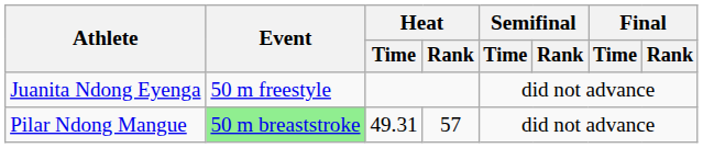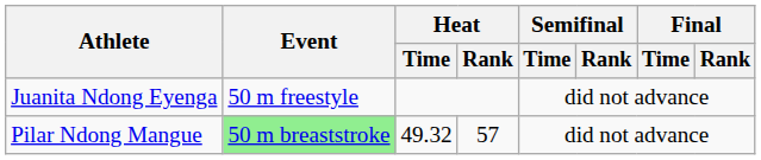Pilar Ndong Mangue | Heat / Time: 49.31 -> 49.32
